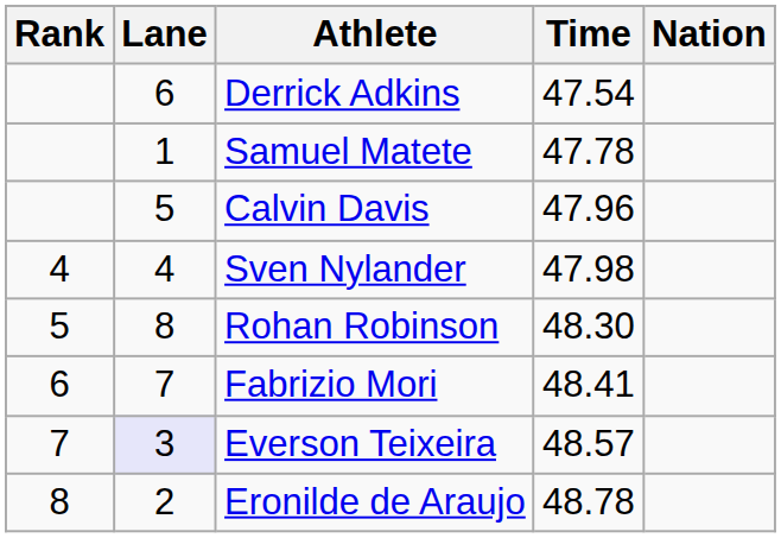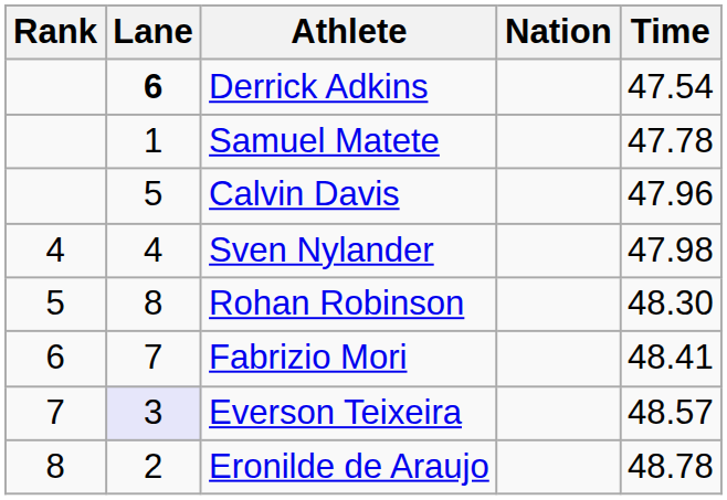columns swapped: Nation <-> Time
Derrick Adkins | Lane: normal -> bold
